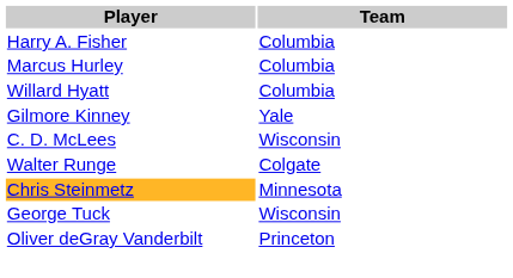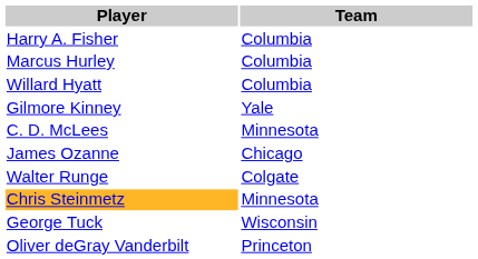C. D. McLees | Team: Wisconsin -> Minnesota
+ row: James Ozanne | Chicago
